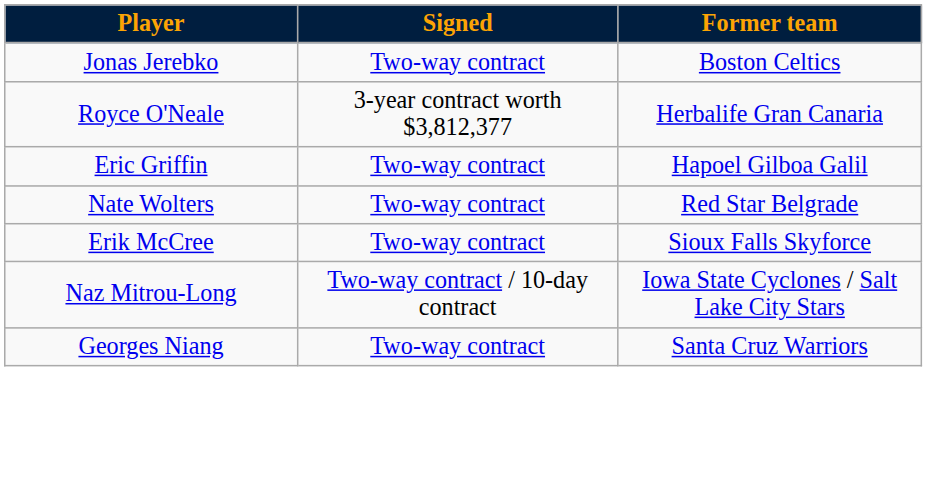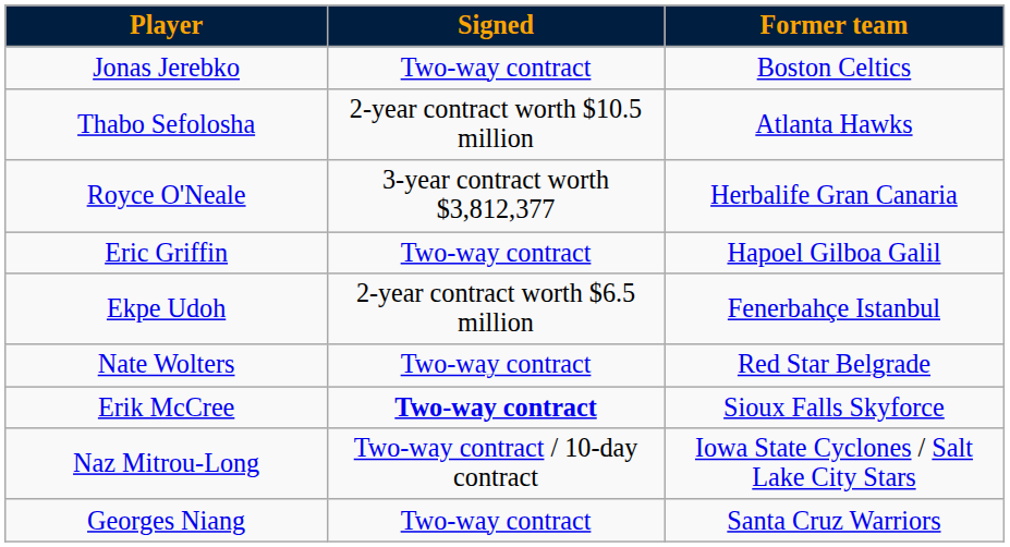+ row: Thabo Sefolosha | 2-year contract worth $10.5 million | Atlanta Hawks
+ row: Ekpe Udoh | 2-year contract worth $6.5 million | Fenerbahçe Istanbul
Erik McCree | Signed: normal -> bold
